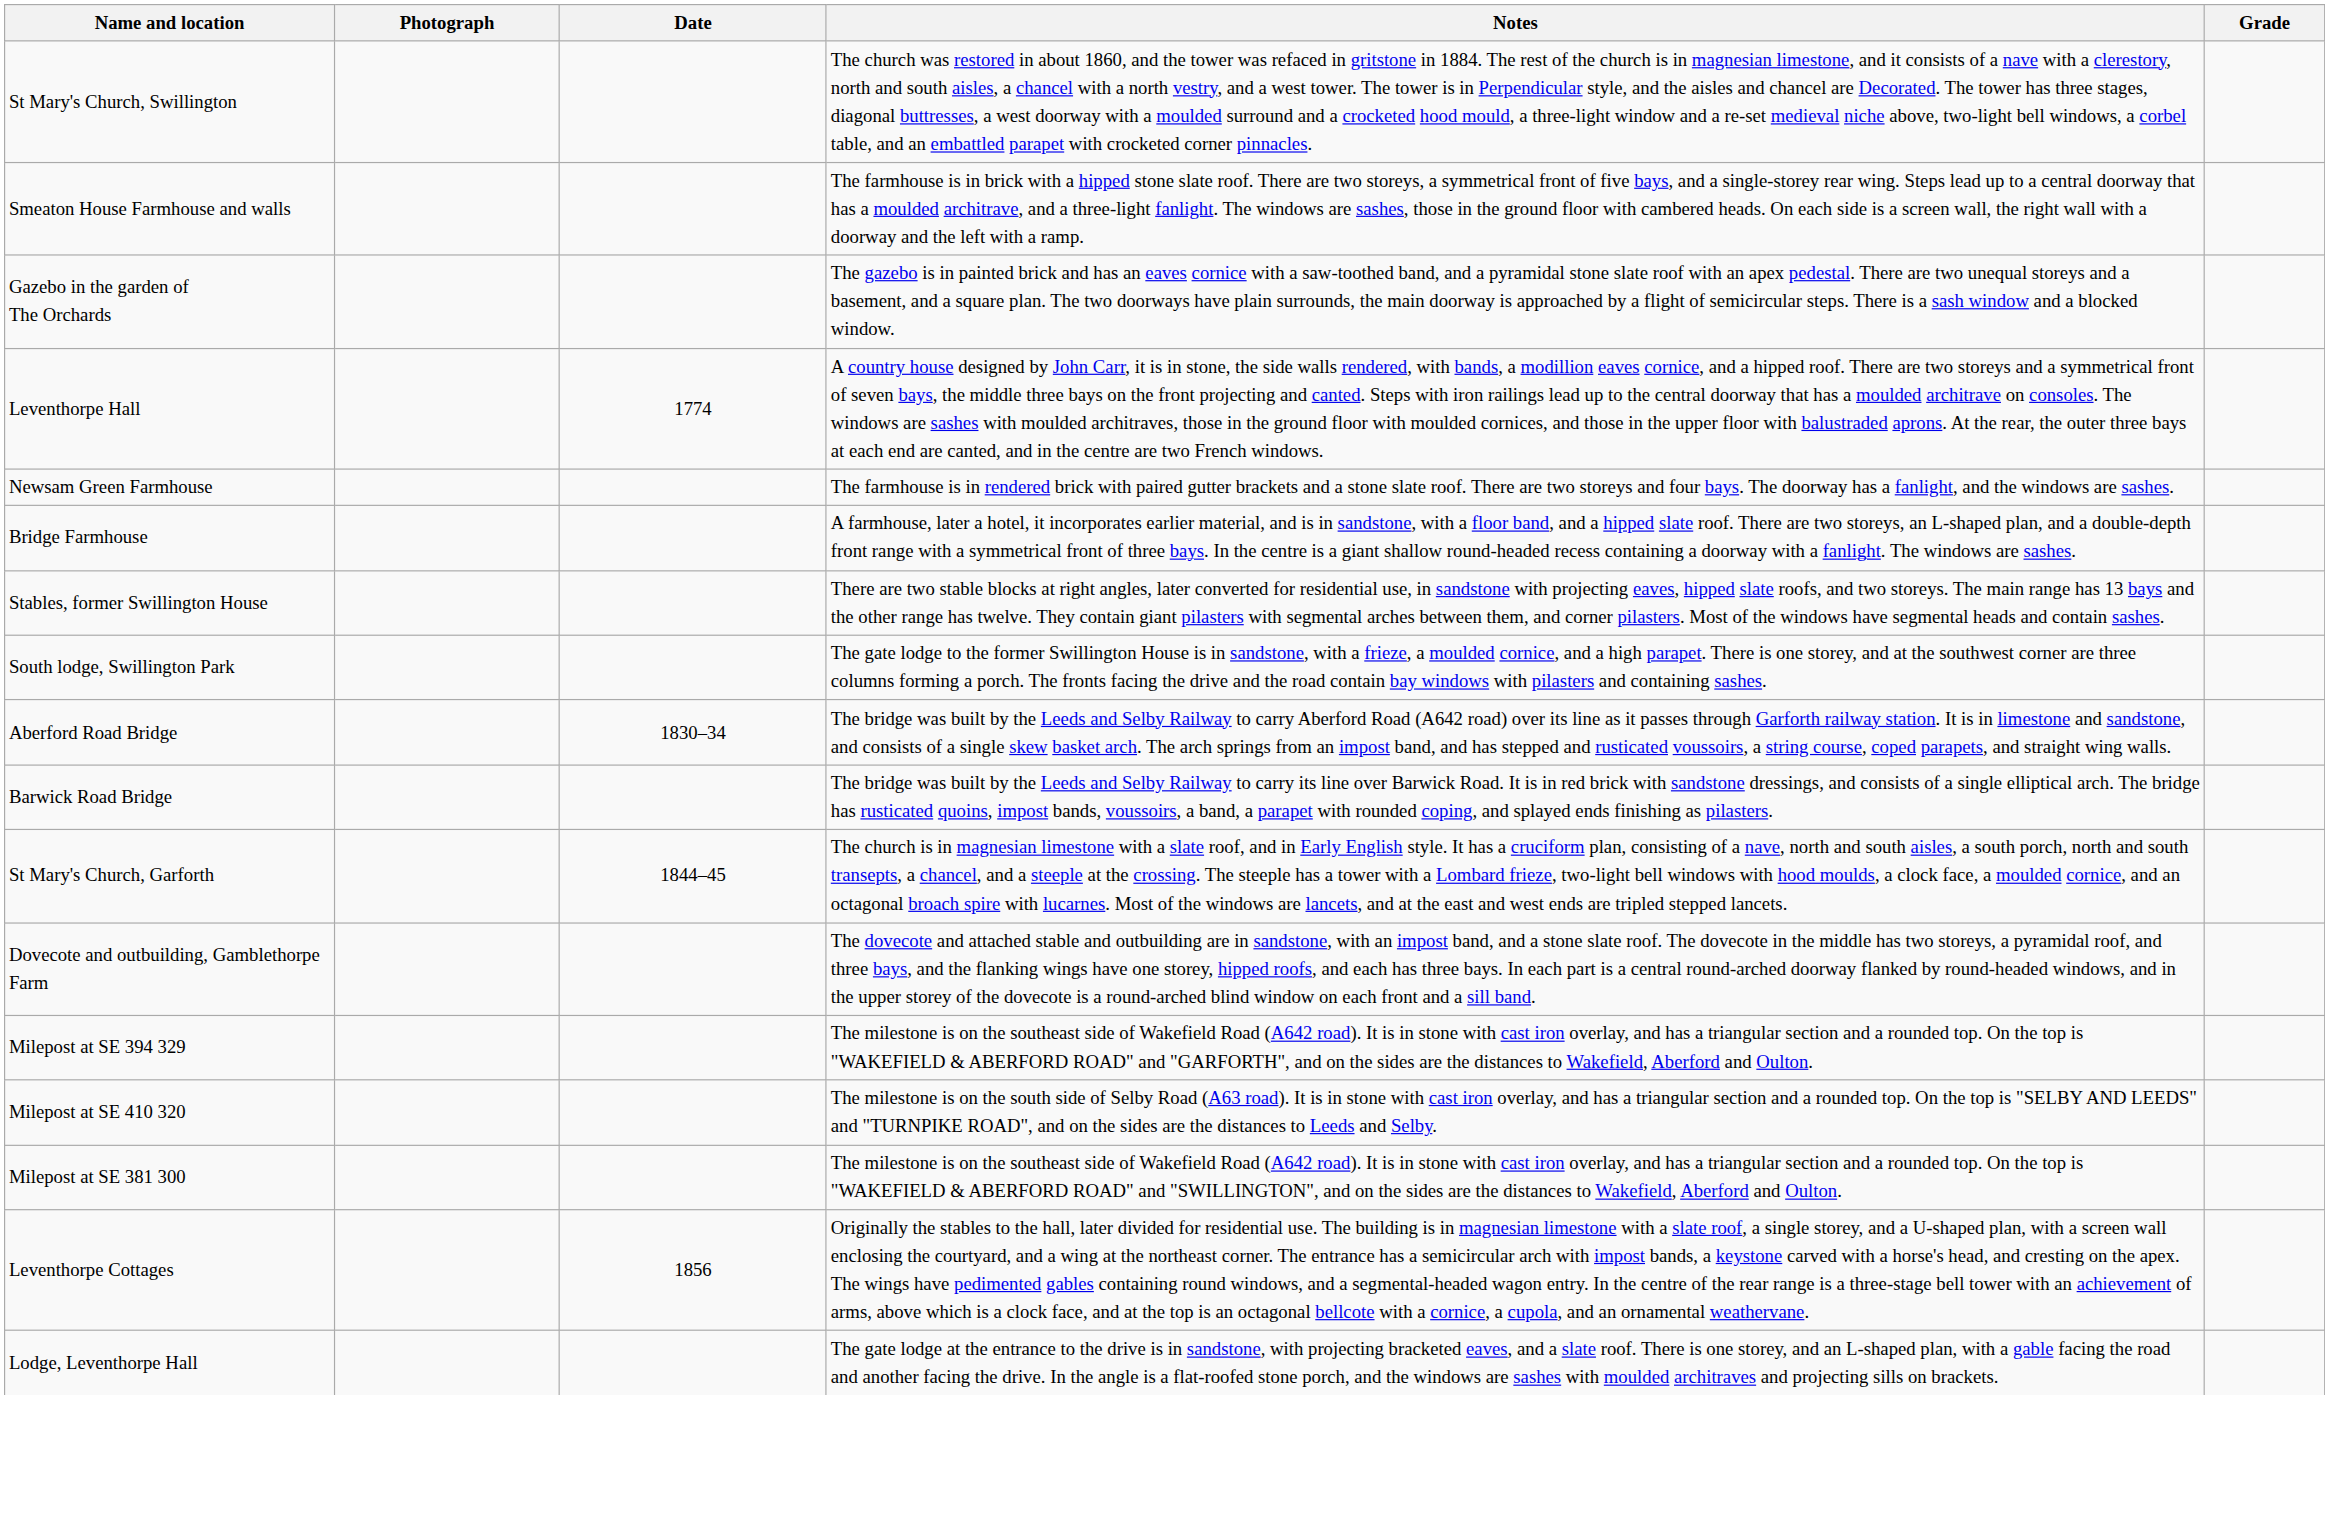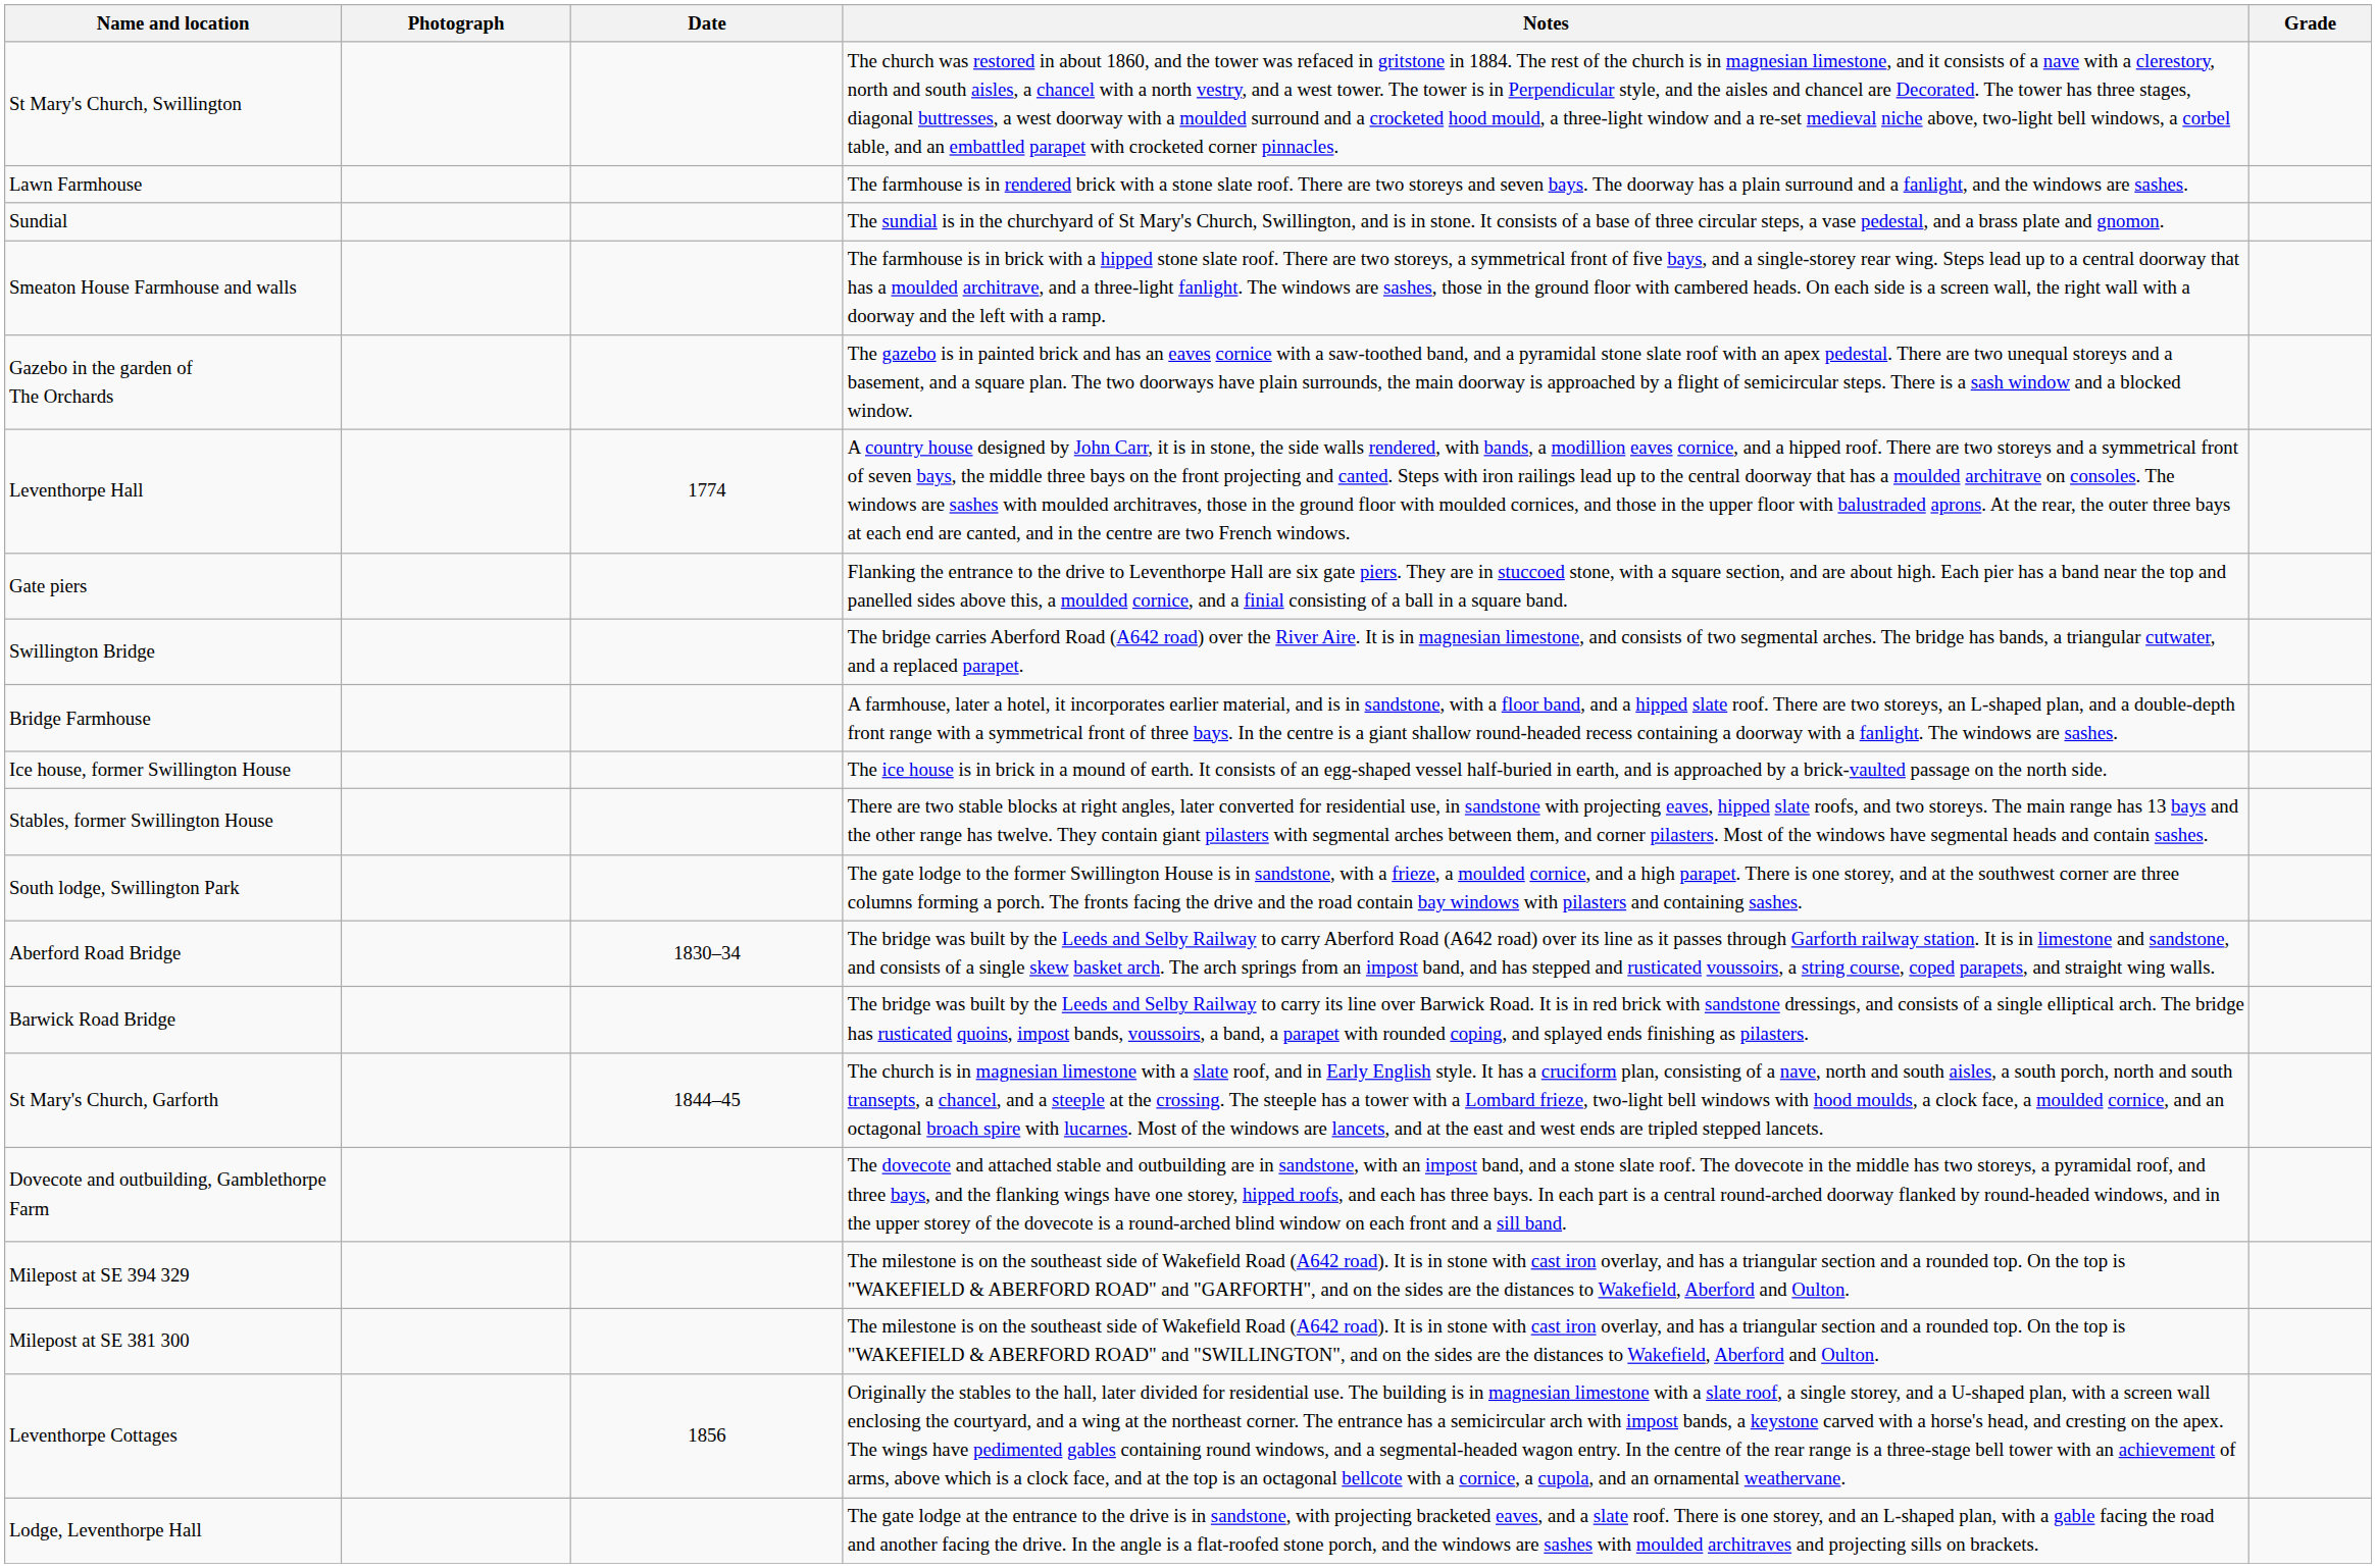+ row: Lawn Farmhouse | The farmhouse is in rendered brick with a stone slate roof. There are two storeys and seven bays. The doorway has a plain surround and a fanlight, and the windows are sashes.
+ row: Sundial | The sundial is in the churchyard of St Mary's Church, Swillington, and is in stone. It consists of a base of three circular steps, a vase pedestal, and a brass plate and gnomon.
+ row: Gate piers | Flanking the entrance to the drive to Leventhorpe Hall are six gate piers. They are in stuccoed stone, with a square section, and are about high. Each pier has a band near the top and panelled sides above this, a moulded cornice, and a finial consisting of a ball in a square band.
- row: Newsam Green Farmhouse | The farmhouse is in rendered brick with paired gutter brackets and a stone slate roof. There are two storeys and four bays. The doorway has a fanlight, and the windows are sashes.
+ row: Swillington Bridge | The bridge carries Aberford Road (A642 road) over the River Aire. It is in magnesian limestone, and consists of two segmental arches. The bridge has bands, a triangular cutwater, and a replaced parapet.
+ row: Ice house, former Swillington House | The ice house is in brick in a mound of earth. It consists of an egg-shaped vessel half-buried in earth, and is approached by a brick-vaulted passage on the north side.
- row: Milepost at SE 410 320 | The milestone is on the south side of Selby Road (A63 road). It is in stone with cast iron overlay, and has a triangular section and a rounded top. On the top is "SELBY AND LEEDS" and "TURNPIKE ROAD", and on the sides are the distances to Leeds and Selby.
